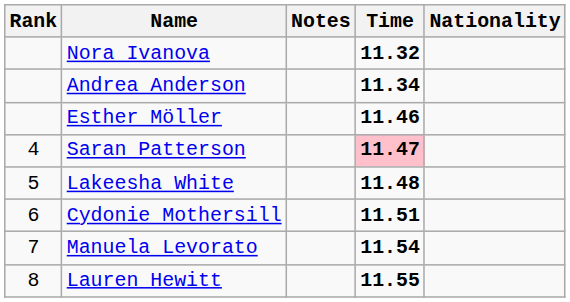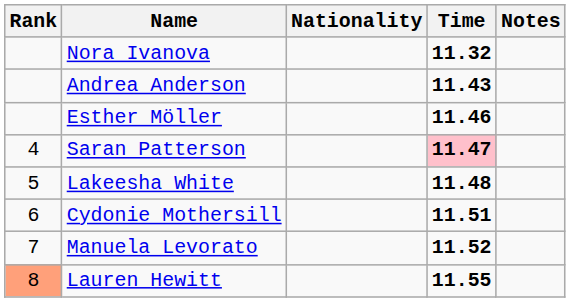columns swapped: Nationality <-> Notes
Andrea Anderson | Time: 11.34 -> 11.43
Manuela Levorato | Time: 11.54 -> 11.52
Lauren Hewitt | Rank: no background -> lightsalmon background
